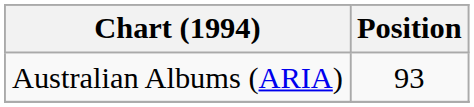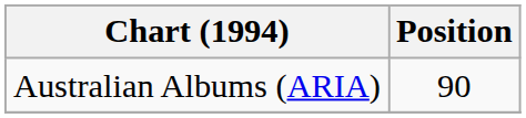Australian Albums (ARIA) | Position: 93 -> 90
